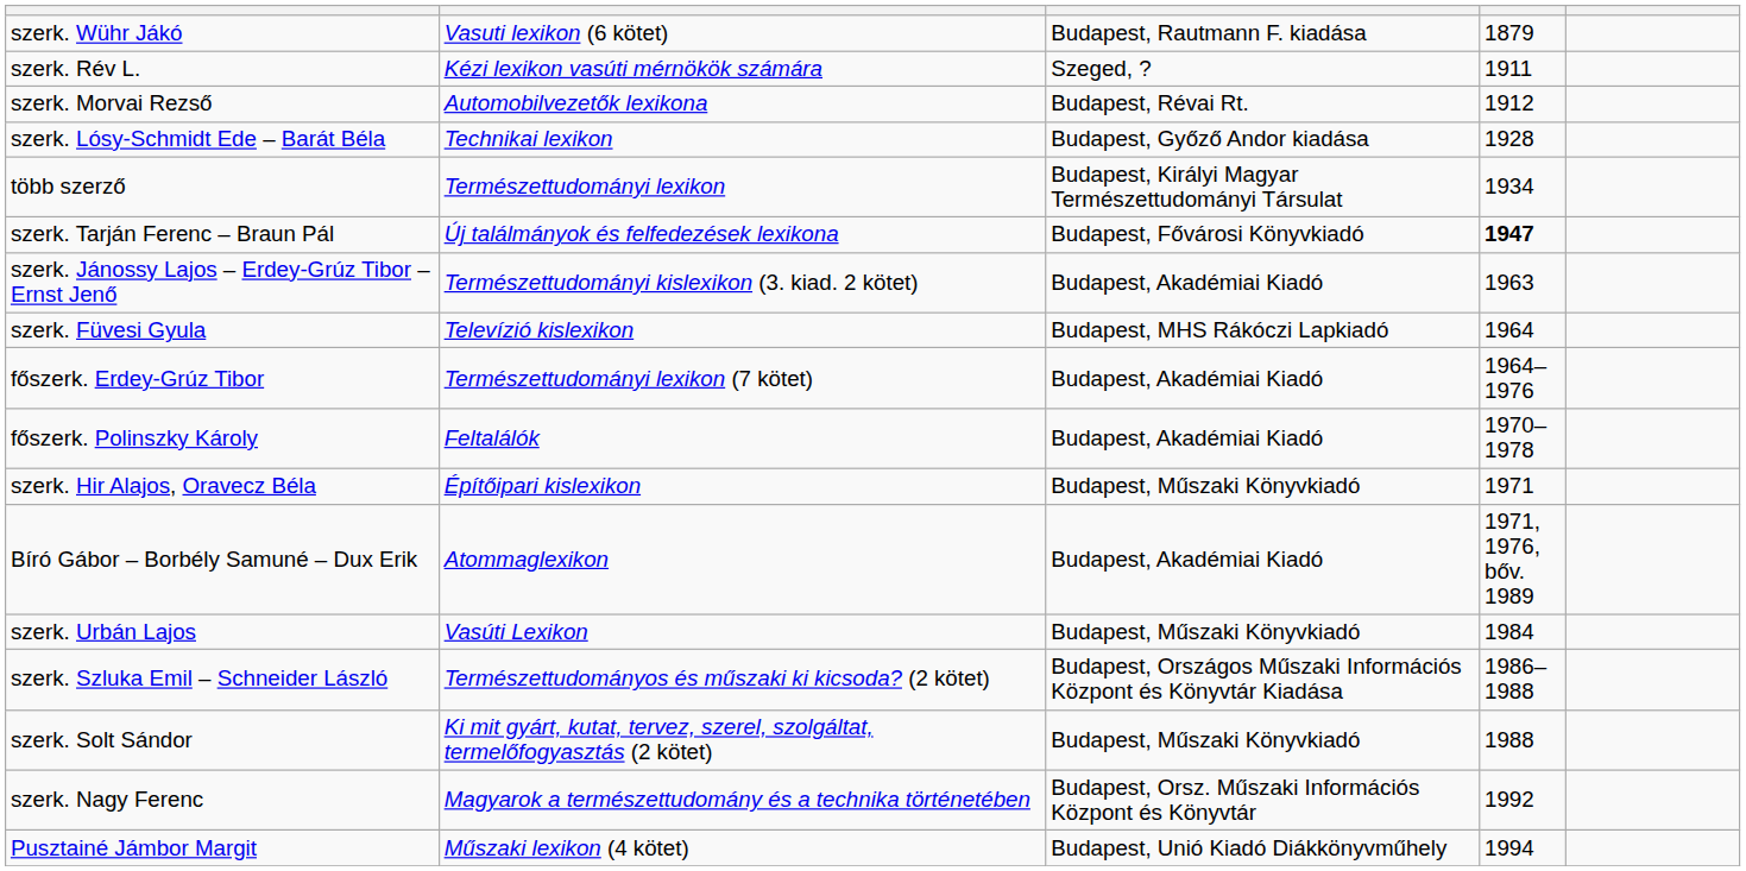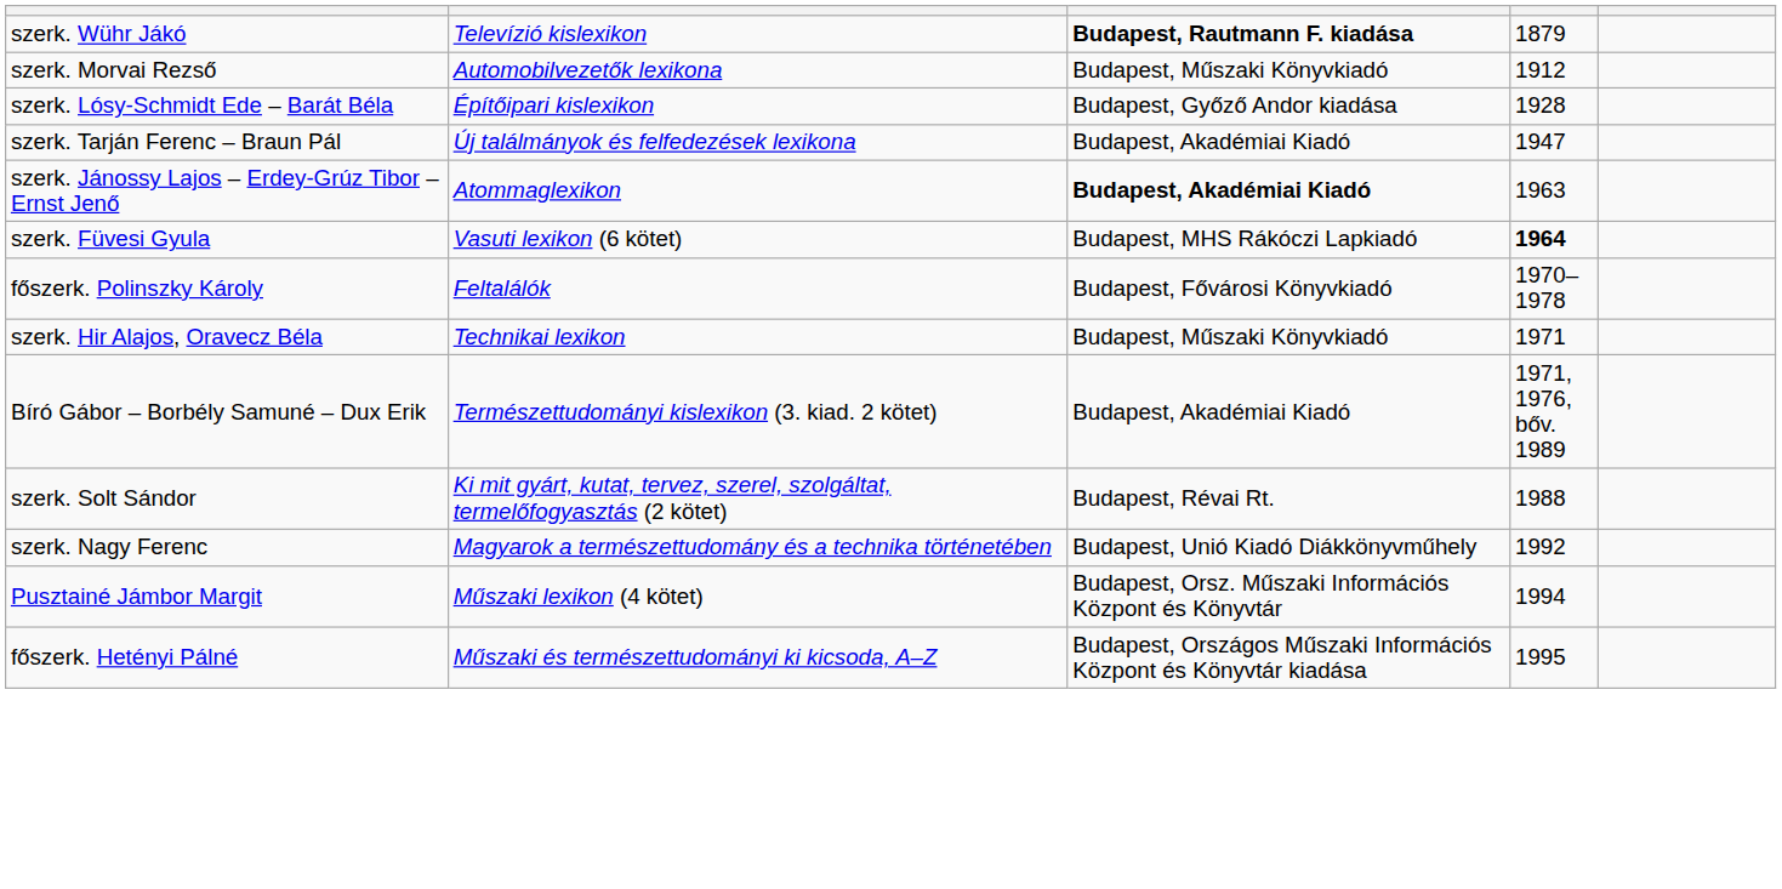szerk. Wühr Jákó | column 2: Vasuti lexikon (6 kötet) -> Televízió kislexikon
szerk. Wühr Jákó | column 3: normal -> bold
- row: szerk. Rév L. | Kézi lexikon vasúti mérnökök számára | Szeged, ? | 1911
szerk. Morvai Rezső | column 3: Budapest, Révai Rt. -> Budapest, Műszaki Könyvkiadó
szerk. Lósy-Schmidt Ede – Barát Béla | column 2: Technikai lexikon -> Építőipari kislexikon
- row: több szerző | Természettudományi lexikon | Budapest, Királyi Magyar Természettudományi Társulat | 1934
szerk. Tarján Ferenc – Braun Pál | column 3: Budapest, Fővárosi Könyvkiadó -> Budapest, Akadémiai Kiadó
szerk. Tarján Ferenc – Braun Pál | column 4: bold -> normal
szerk. Jánossy Lajos – Erdey-Grúz Tibor – Ernst Jenő | column 2: Természettudományi kislexikon (3. kiad. 2 kötet) -> Atommaglexikon
szerk. Jánossy Lajos – Erdey-Grúz Tibor – Ernst Jenő | column 3: normal -> bold
szerk. Füvesi Gyula | column 2: Televízió kislexikon -> Vasuti lexikon (6 kötet)
szerk. Füvesi Gyula | column 4: normal -> bold
- row: főszerk. Erdey-Grúz Tibor | Természettudományi lexikon (7 kötet) | Budapest, Akadémiai Kiadó | 1964–1976
főszerk. Polinszky Károly | column 3: Budapest, Akadémiai Kiadó -> Budapest, Fővárosi Könyvkiadó
szerk. Hir Alajos, Oravecz Béla | column 2: Építőipari kislexikon -> Technikai lexikon
Bíró Gábor – Borbély Samuné – Dux Erik | column 2: Atommaglexikon -> Természettudományi kislexikon (3. kiad. 2 kötet)
- row: szerk. Urbán Lajos | Vasúti Lexikon | Budapest, Műszaki Könyvkiadó | 1984
- row: szerk. Szluka Emil – Schneider László | Természettudományos és műszaki ki kicsoda? (2 kötet) | Budapest, Országos Műszaki Információs Központ és Könyvtár Kiadása | 1986–1988
szerk. Solt Sándor | column 3: Budapest, Műszaki Könyvkiadó -> Budapest, Révai Rt.
szerk. Nagy Ferenc | column 3: Budapest, Orsz. Műszaki Információs Központ és Könyvtár -> Budapest, Unió Kiadó Diákkönyvműhely
Pusztainé Jámbor Margit | column 3: Budapest, Unió Kiadó Diákkönyvműhely -> Budapest, Orsz. Műszaki Információs Központ és Könyvtár
+ row: főszerk. Hetényi Pálné | Műszaki és természettudományi ki kicsoda, A–Z | Budapest, Országos Műszaki Információs Központ és Könyvtár kiadása | 1995
